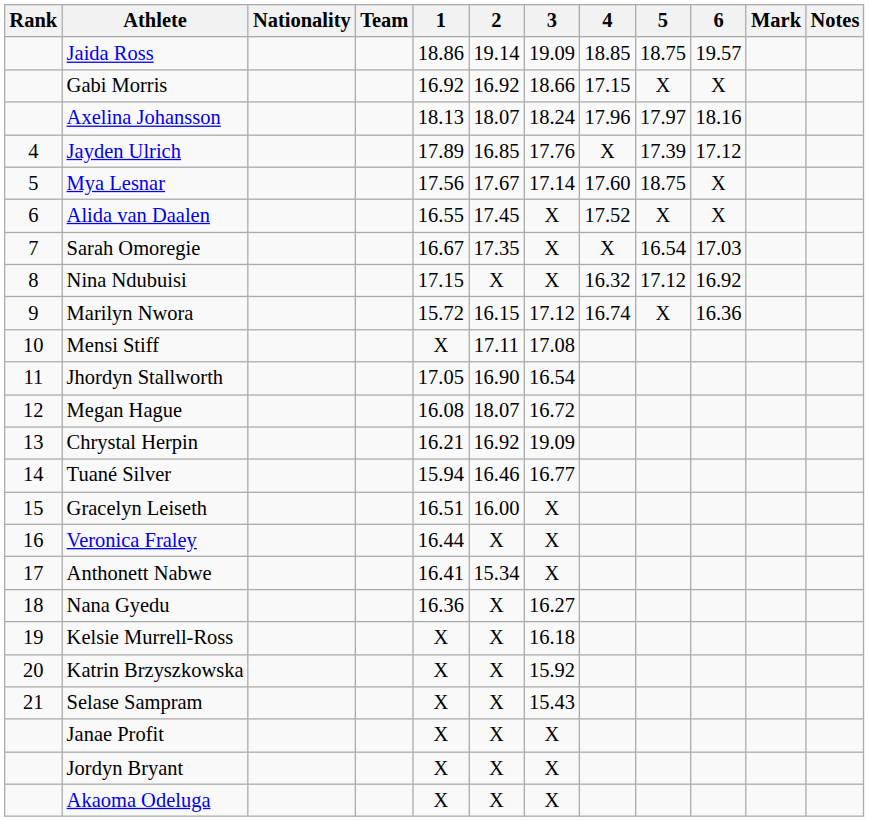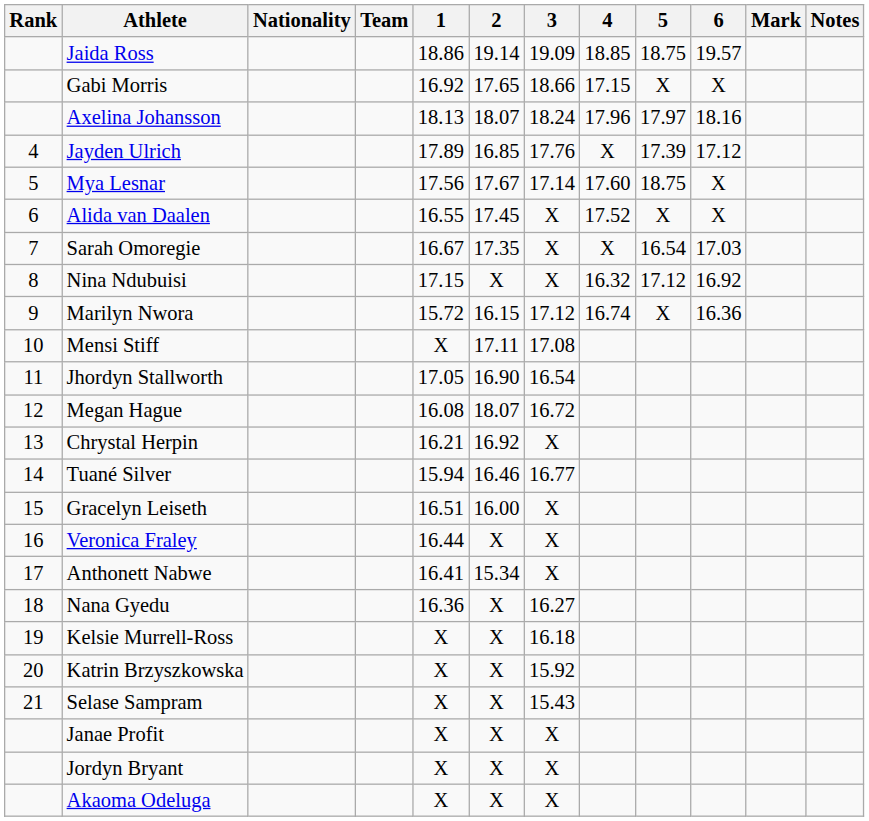Gabi Morris | 2: 16.92 -> 17.65
Chrystal Herpin | 3: 19.09 -> X
